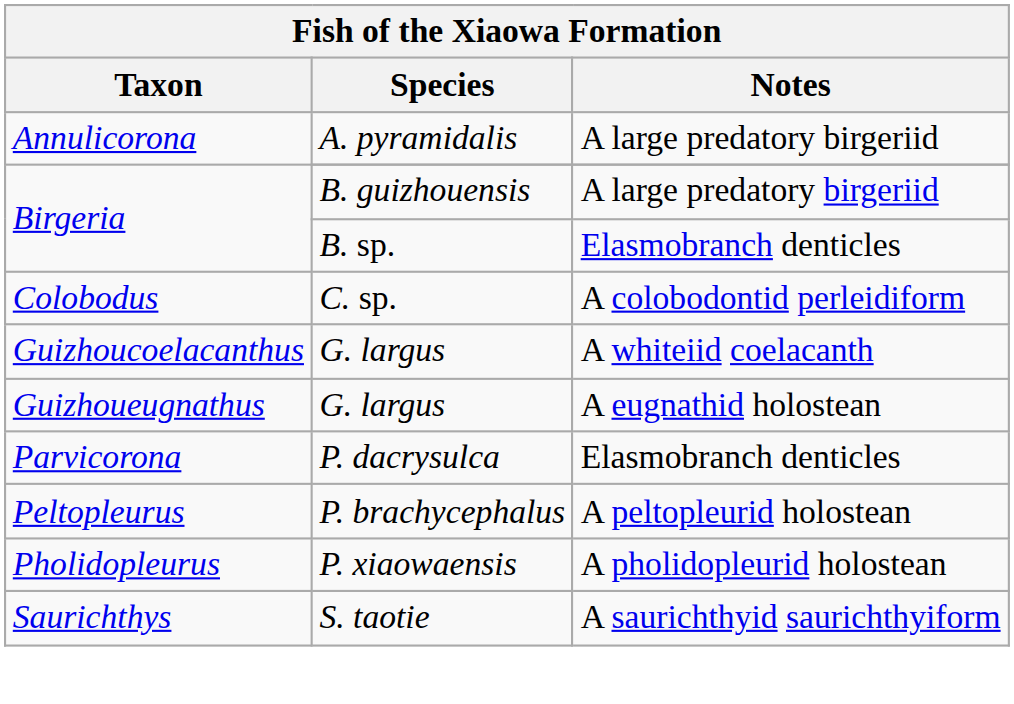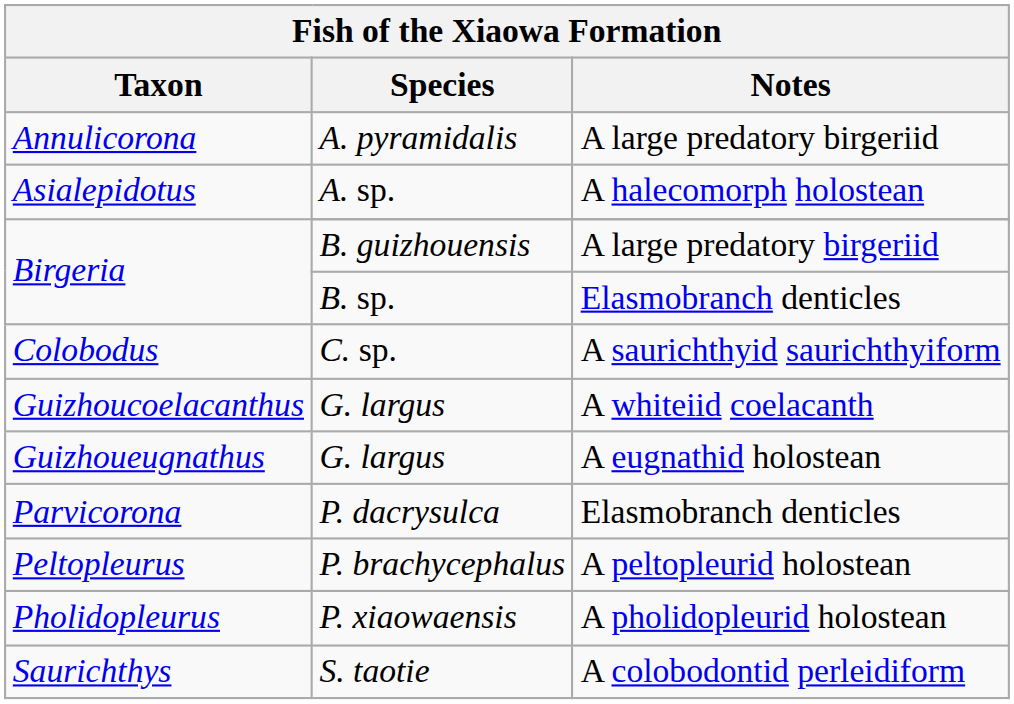+ row: Asialepidotus | A. sp. | A halecomorph holostean
C. sp. | Notes: A colobodontid perleidiform -> A saurichthyid saurichthyiform
S. taotie | Notes: A saurichthyid saurichthyiform -> A colobodontid perleidiform
